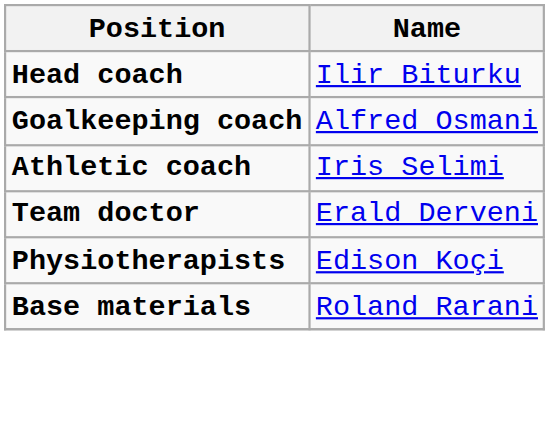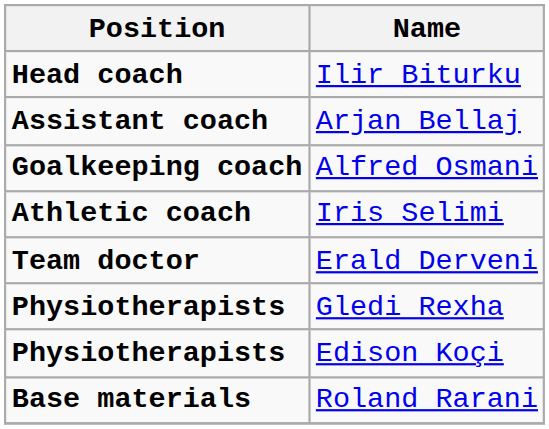+ row: Assistant coach | Arjan Bellaj
+ row: Physiotherapists | Gledi Rexha
